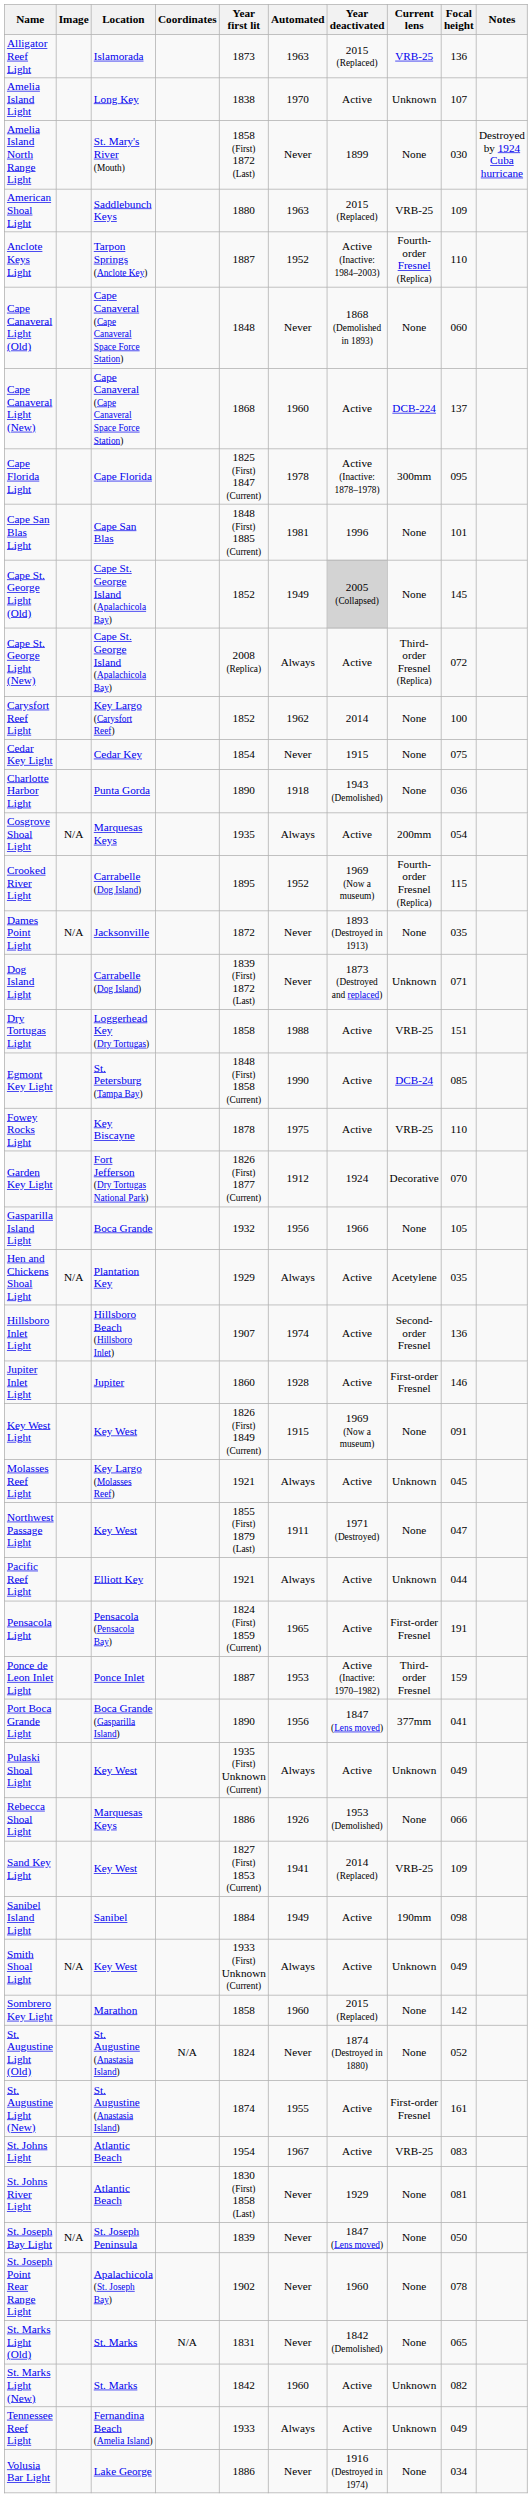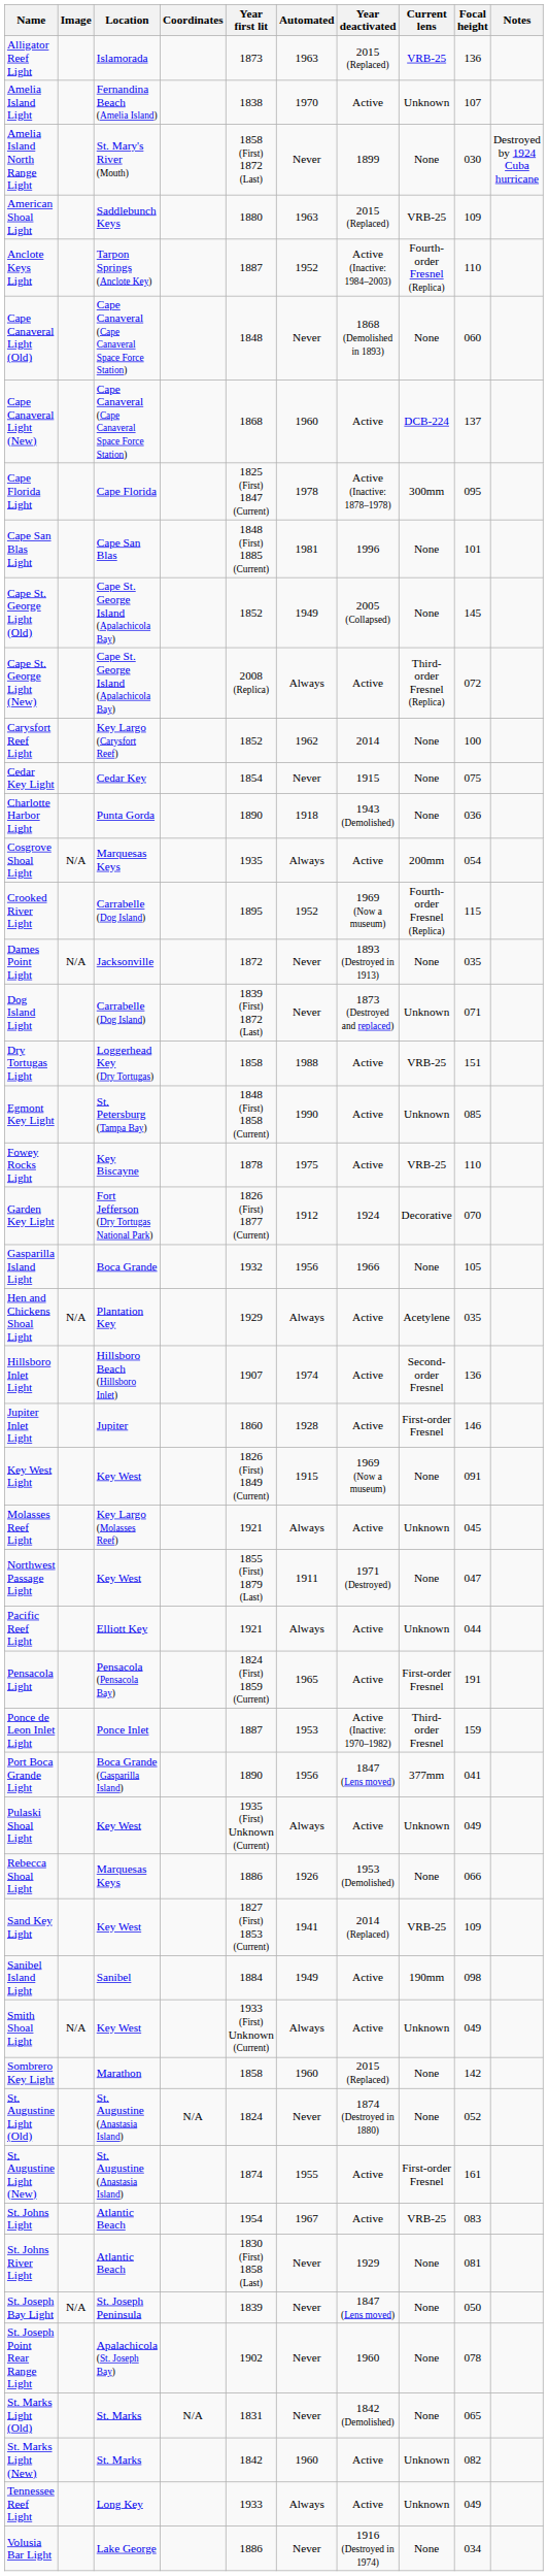Amelia Island Light | Location: Long Key -> Fernandina Beach (Amelia Island)
Cape St. George Light (Old) | Year deactivated: lightgrey background -> no background
Egmont Key Light | Current lens: DCB-24 -> Unknown
Tennessee Reef Light | Location: Fernandina Beach (Amelia Island) -> Long Key
